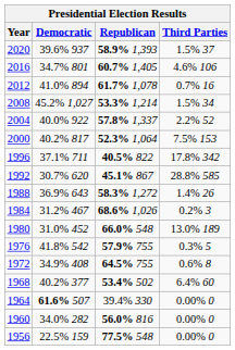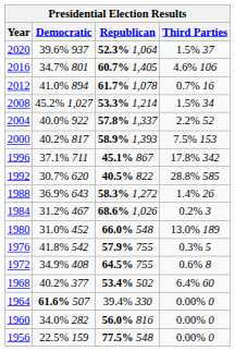2020 | Republican: 58.9% 1,393 -> 52.3% 1,064
2000 | Republican: 52.3% 1,064 -> 58.9% 1,393
1996 | Republican: 40.5% 822 -> 45.1% 867
1992 | Republican: 45.1% 867 -> 40.5% 822
